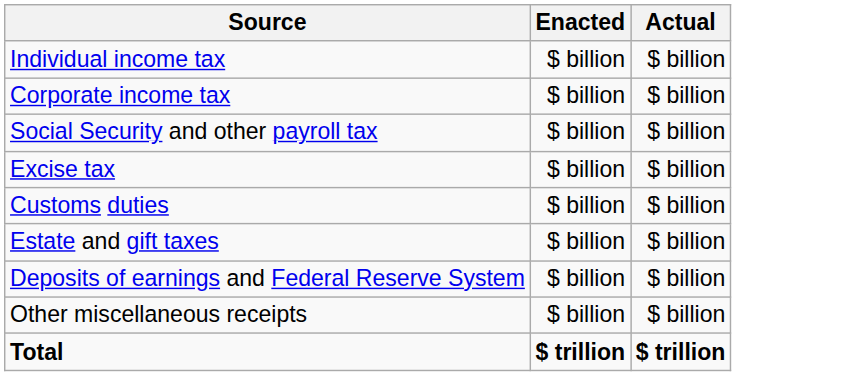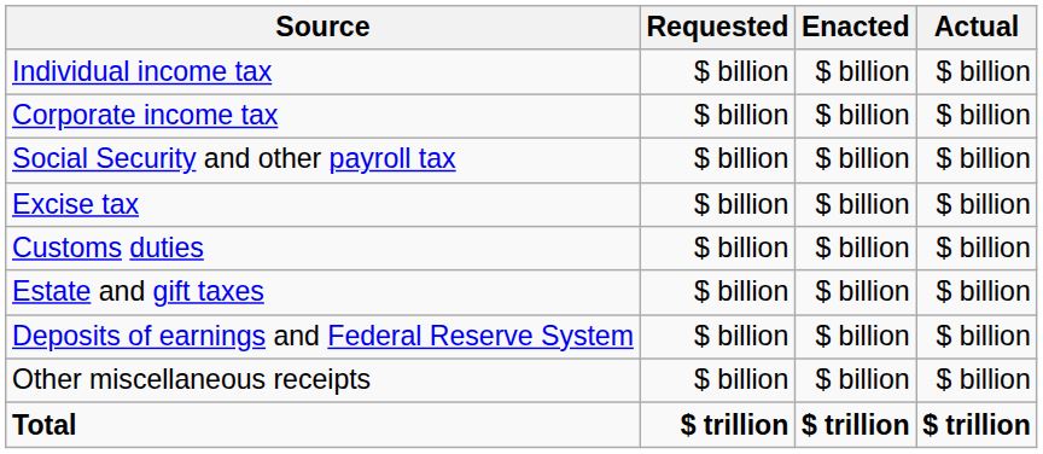+ column: Requested | $ billion | $ billion | $ billion | $ billion | $ billion | $ billion | $ billion | $ billion | $ trillion
